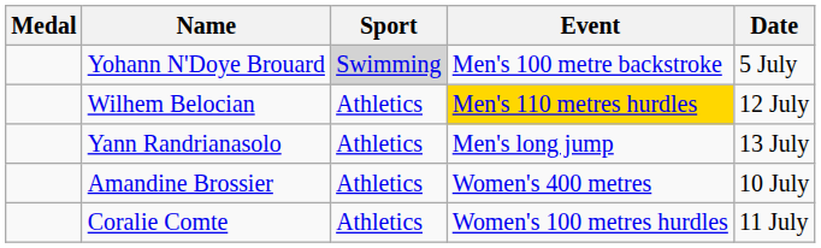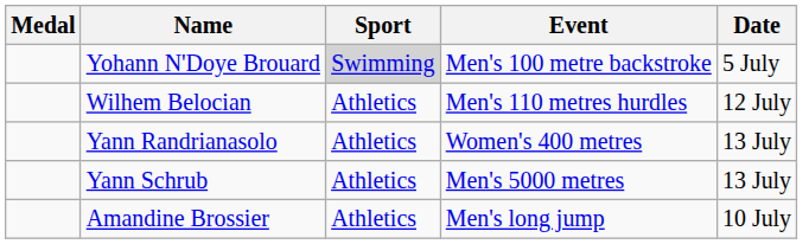Wilhem Belocian | Event: gold background -> no background
Yann Randrianasolo | Event: Men's long jump -> Women's 400 metres
+ row: Yann Schrub | Athletics | Men's 5000 metres | 13 July
Amandine Brossier | Event: Women's 400 metres -> Men's long jump
- row: Coralie Comte | Athletics | Women's 100 metres hurdles | 11 July
